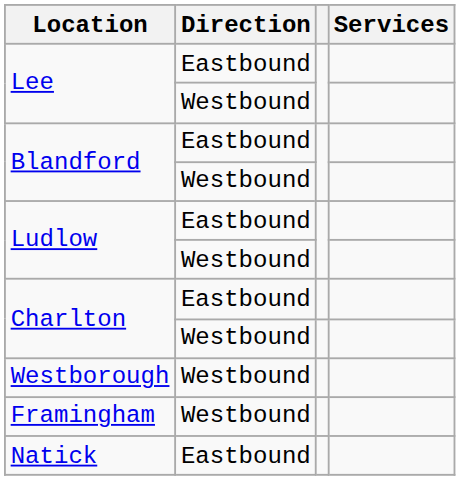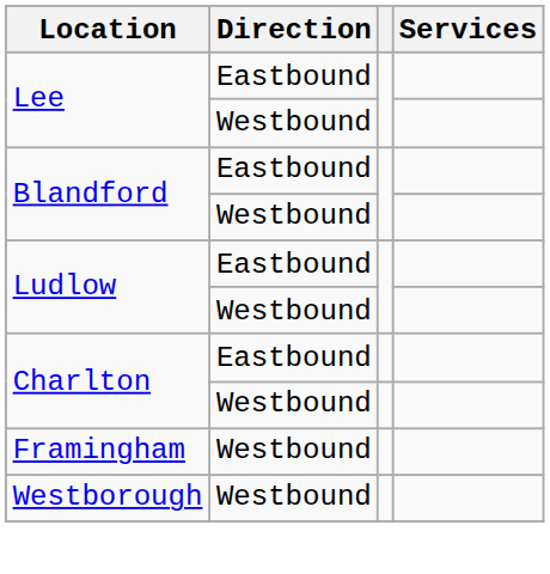rows swapped: Westborough <-> Framingham
- row: Natick | Eastbound
